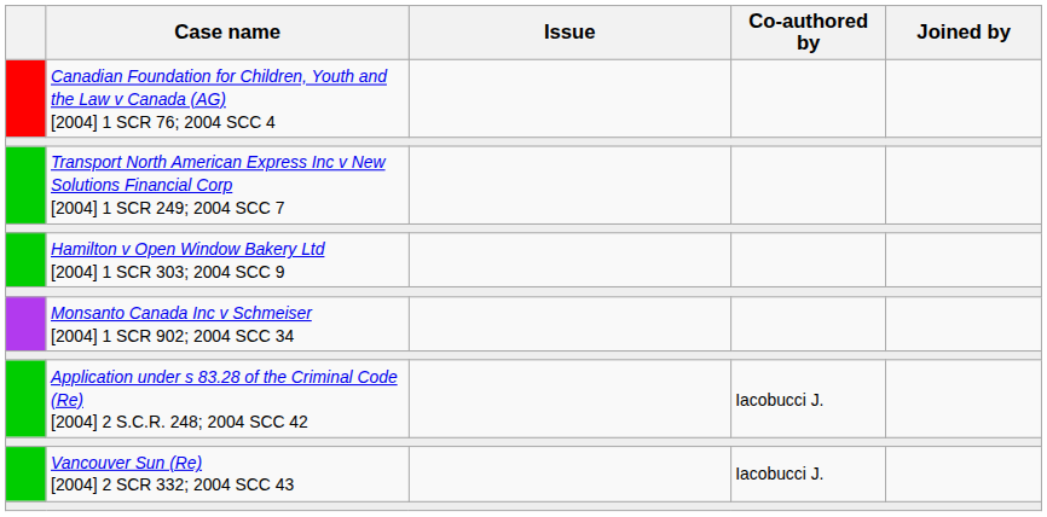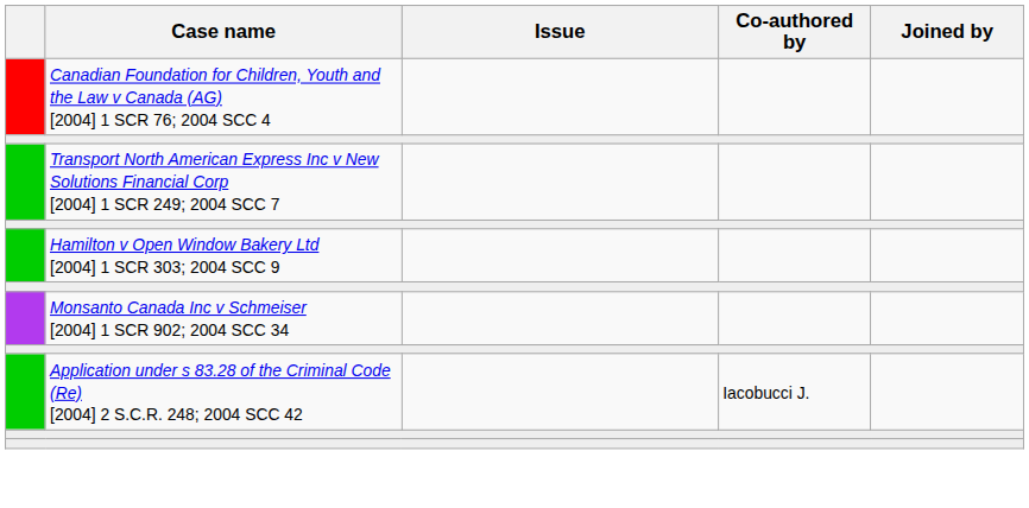- row: Vancouver Sun (Re) [2004] 2 SCR 332; 2004 SCC 43 | Iacobucci J.
